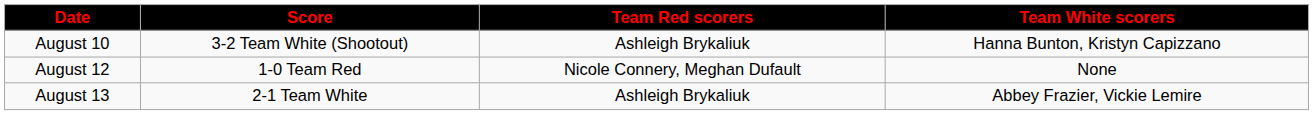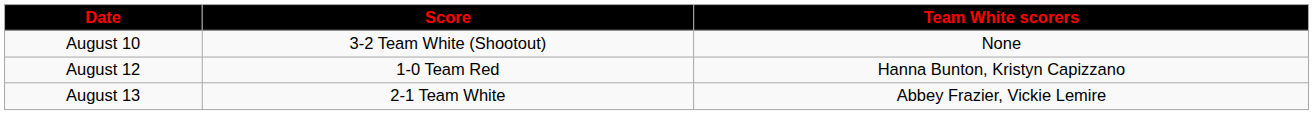- column: Team Red scorers | Ashleigh Brykaliuk | Nicole Connery, Meghan Dufault | Ashleigh Brykaliuk
August 10 | Team White scorers: Hanna Bunton, Kristyn Capizzano -> None
August 12 | Team White scorers: None -> Hanna Bunton, Kristyn Capizzano
